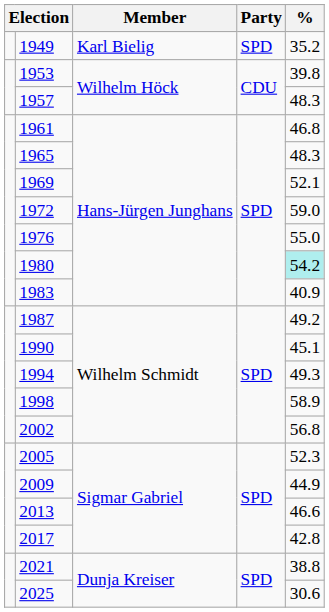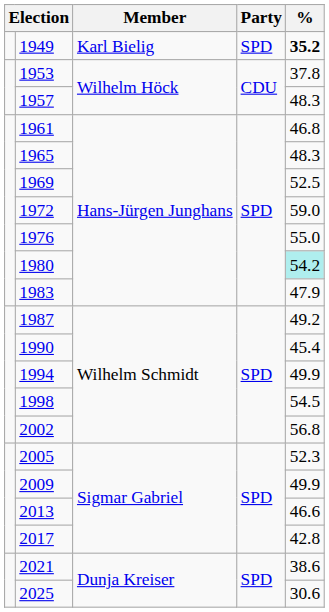1949 | %: normal -> bold
1953 | %: 39.8 -> 37.8
1969 | %: 52.1 -> 52.5
1983 | %: 40.9 -> 47.9
1990 | %: 45.1 -> 45.4
1994 | %: 49.3 -> 49.9
1998 | %: 58.9 -> 54.5
2009 | %: 44.9 -> 49.9
2021 | %: 38.8 -> 38.6
